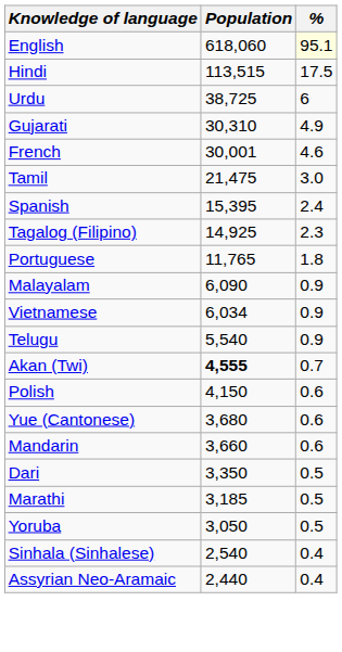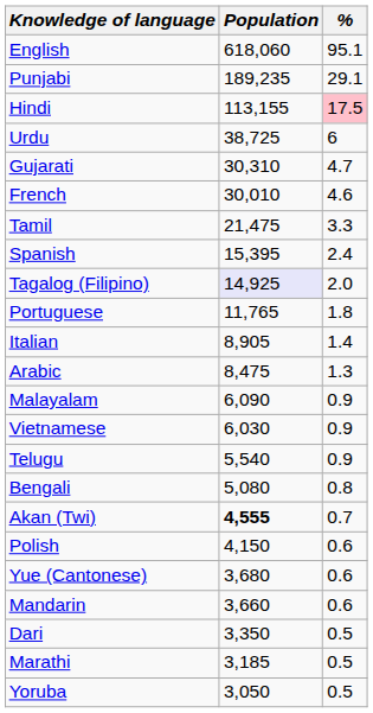English | %: lightyellow background -> no background
+ row: Punjabi | 189,235 | 29.1
Hindi | Population: 113,515 -> 113,155
Hindi | %: no background -> pink background
Gujarati | %: 4.9 -> 4.7
French | Population: 30,001 -> 30,010
Tamil | %: 3.0 -> 3.3
Tagalog (Filipino) | Population: no background -> lavender background
Tagalog (Filipino) | %: 2.3 -> 2.0
+ row: Italian | 8,905 | 1.4
+ row: Arabic | 8,475 | 1.3
Vietnamese | Population: 6,034 -> 6,030
+ row: Bengali | 5,080 | 0.8
- row: Sinhala (Sinhalese) | 2,540 | 0.4
- row: Assyrian Neo-Aramaic | 2,440 | 0.4
